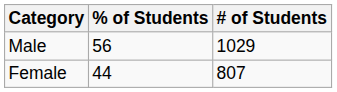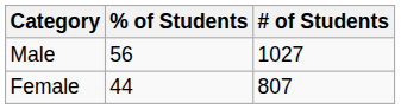Male | # of Students: 1029 -> 1027
